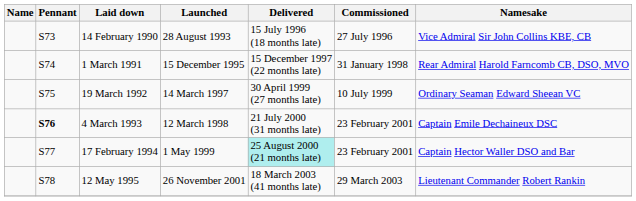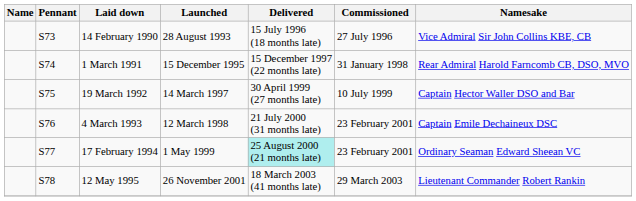19 March 1992 | Namesake: Ordinary Seaman Edward Sheean VC -> Captain Hector Waller DSO and Bar
4 March 1993 | Pennant: bold -> normal
17 February 1994 | Namesake: Captain Hector Waller DSO and Bar -> Ordinary Seaman Edward Sheean VC
